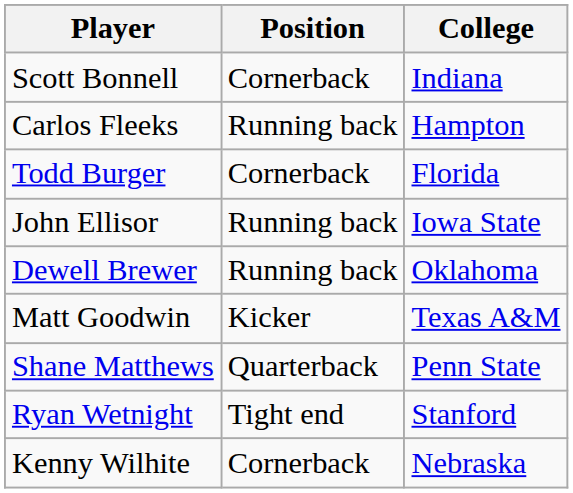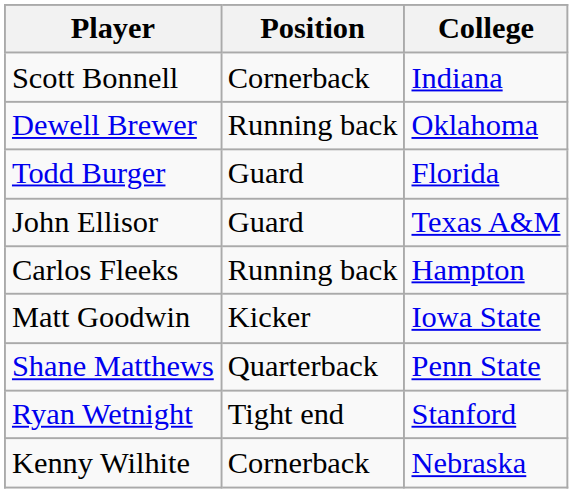rows swapped: Dewell Brewer <-> Carlos Fleeks
Todd Burger | Position: Cornerback -> Guard
John Ellisor | Position: Running back -> Guard
John Ellisor | College: Iowa State -> Texas A&M
Matt Goodwin | College: Texas A&M -> Iowa State
